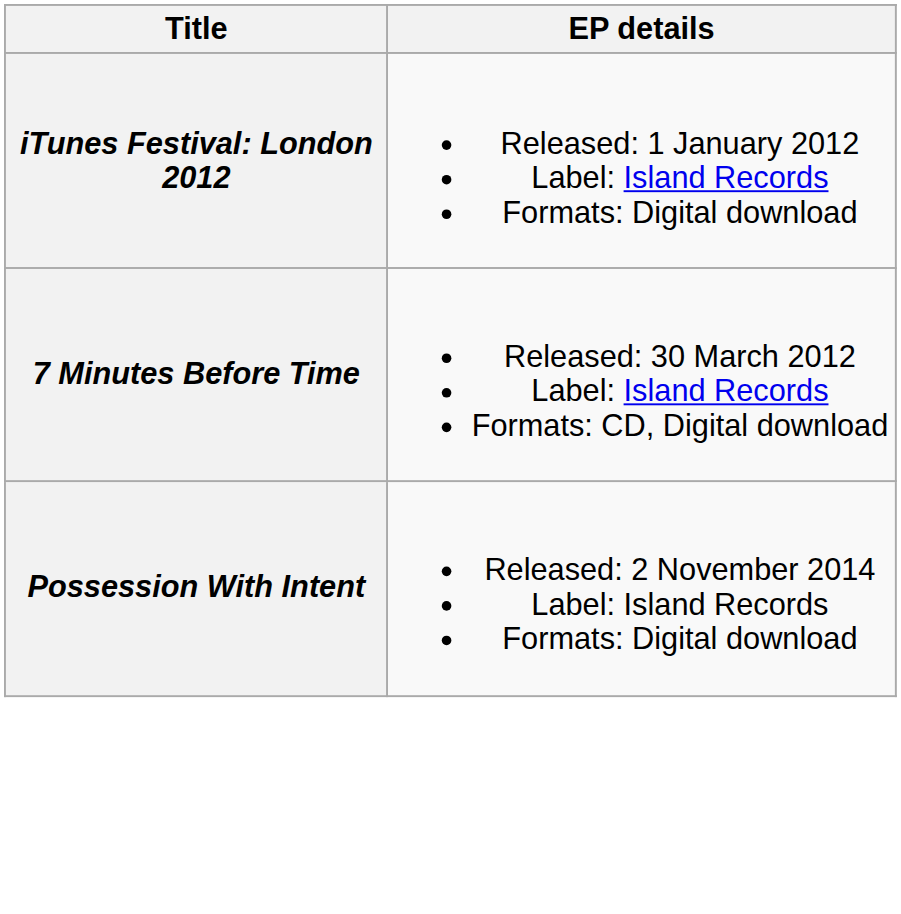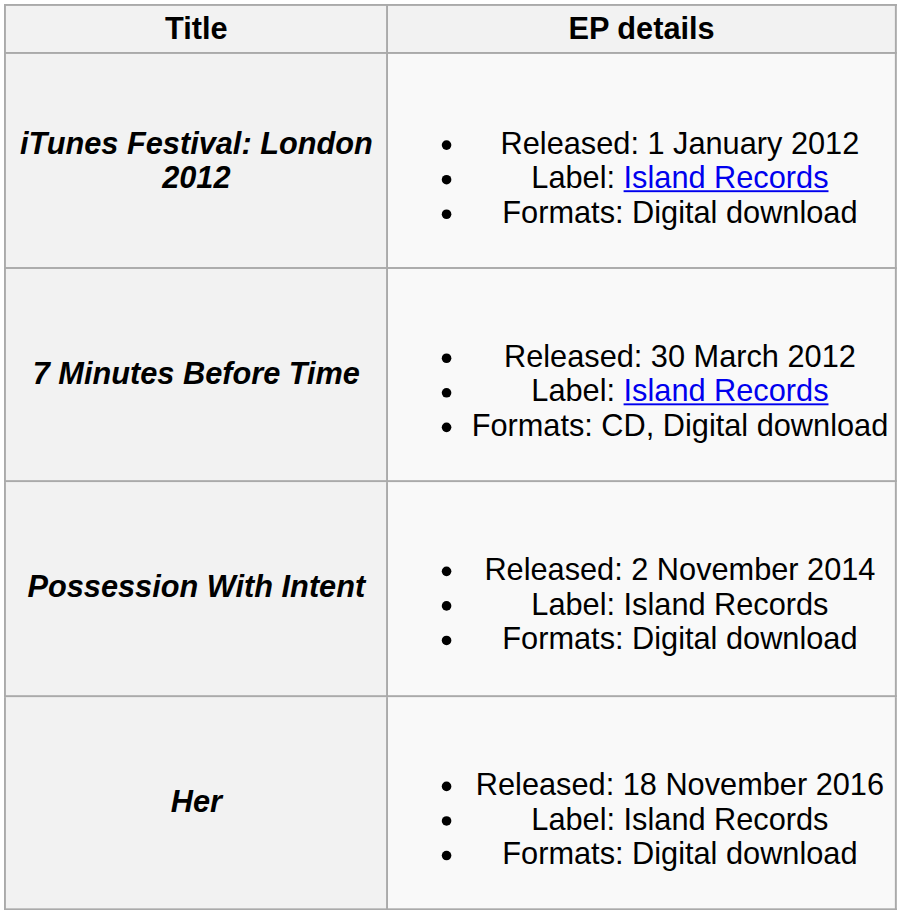+ row: Her | Released: 18 November 2016 Label: Island Records Formats: Digital download
